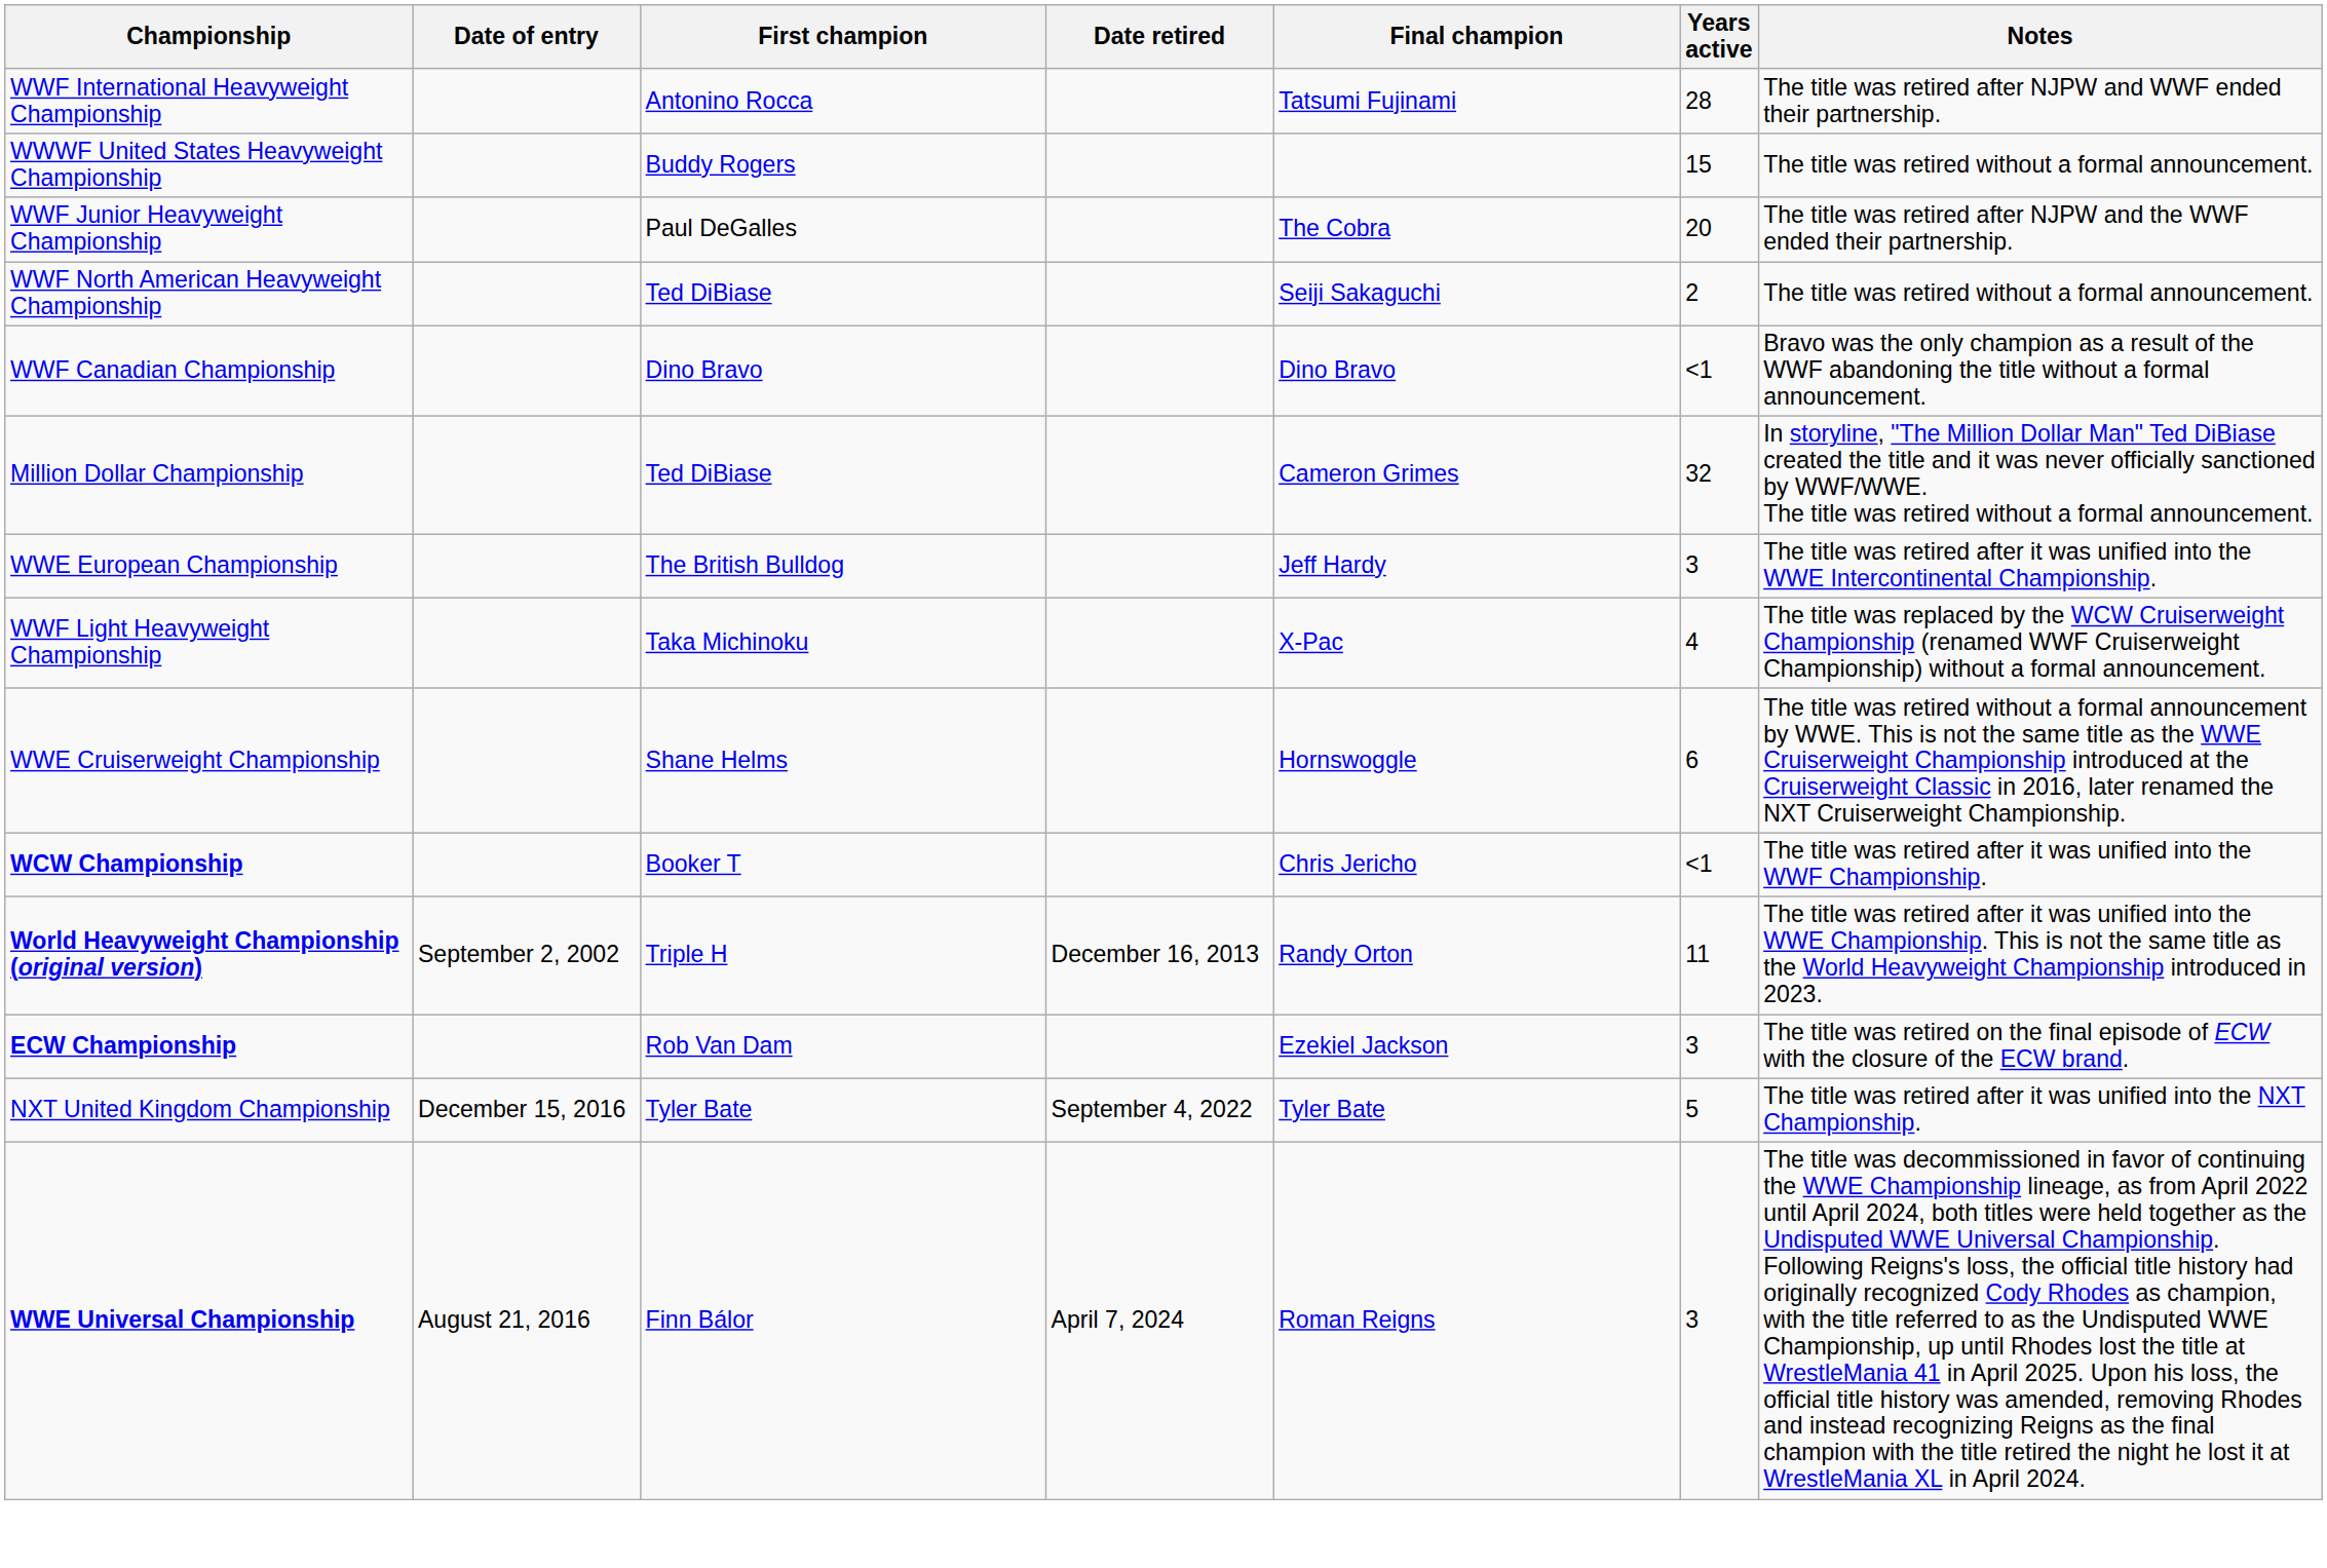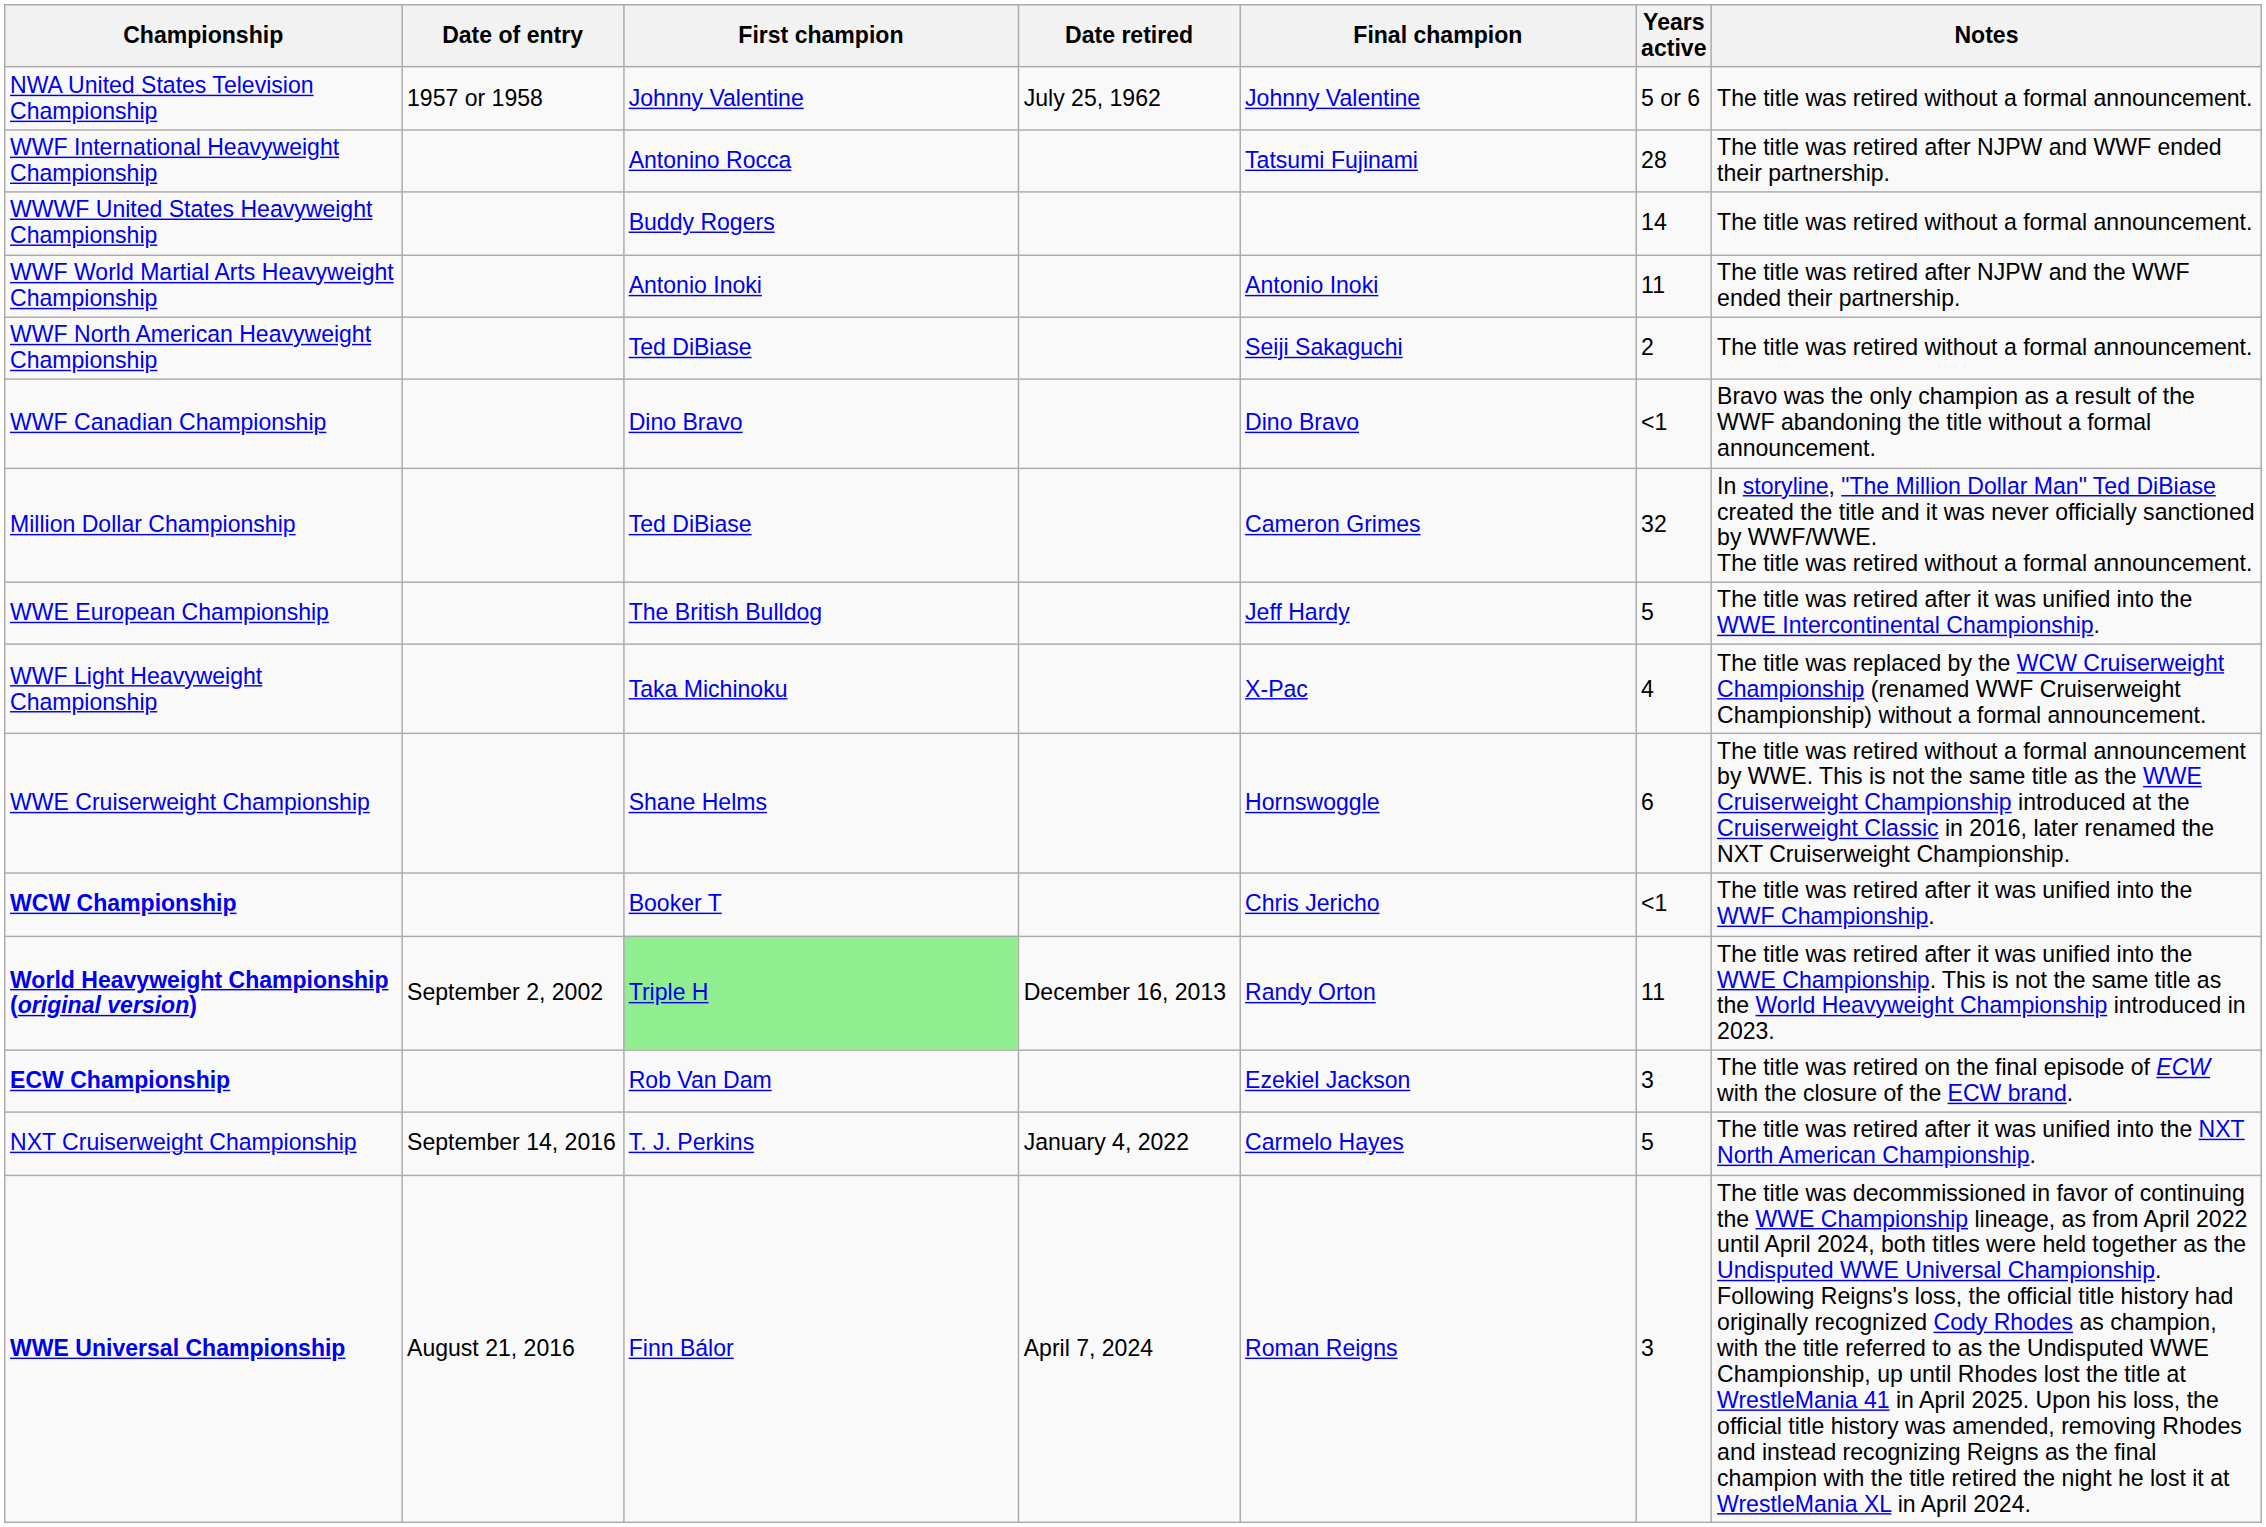+ row: NWA United States Television Championship | 1957 or 1958 | Johnny Valentine | July 25, 1962 | Johnny Valentine | 5 or 6 | The title was retired without a formal announcement.
WWWF United States Heavyweight Championship | Years active: 15 -> 14
- row: WWF Junior Heavyweight Championship | Paul DeGalles | The Cobra | 20 | The title was retired after NJPW and the WWF ended their partnership.
+ row: WWF World Martial Arts Heavyweight Championship | Antonio Inoki | Antonio Inoki | 11 | The title was retired after NJPW and the WWF ended their partnership.
WWE European Championship | Years active: 3 -> 5
World Heavyweight Championship (original version) | First champion: no background -> lightgreen background
+ row: NXT Cruiserweight Championship | September 14, 2016 | T. J. Perkins | January 4, 2022 | Carmelo Hayes | 5 | The title was retired after it was unified into the NXT North American Championship.
- row: NXT United Kingdom Championship | December 15, 2016 | Tyler Bate | September 4, 2022 | Tyler Bate | 5 | The title was retired after it was unified into the NXT Championship.
